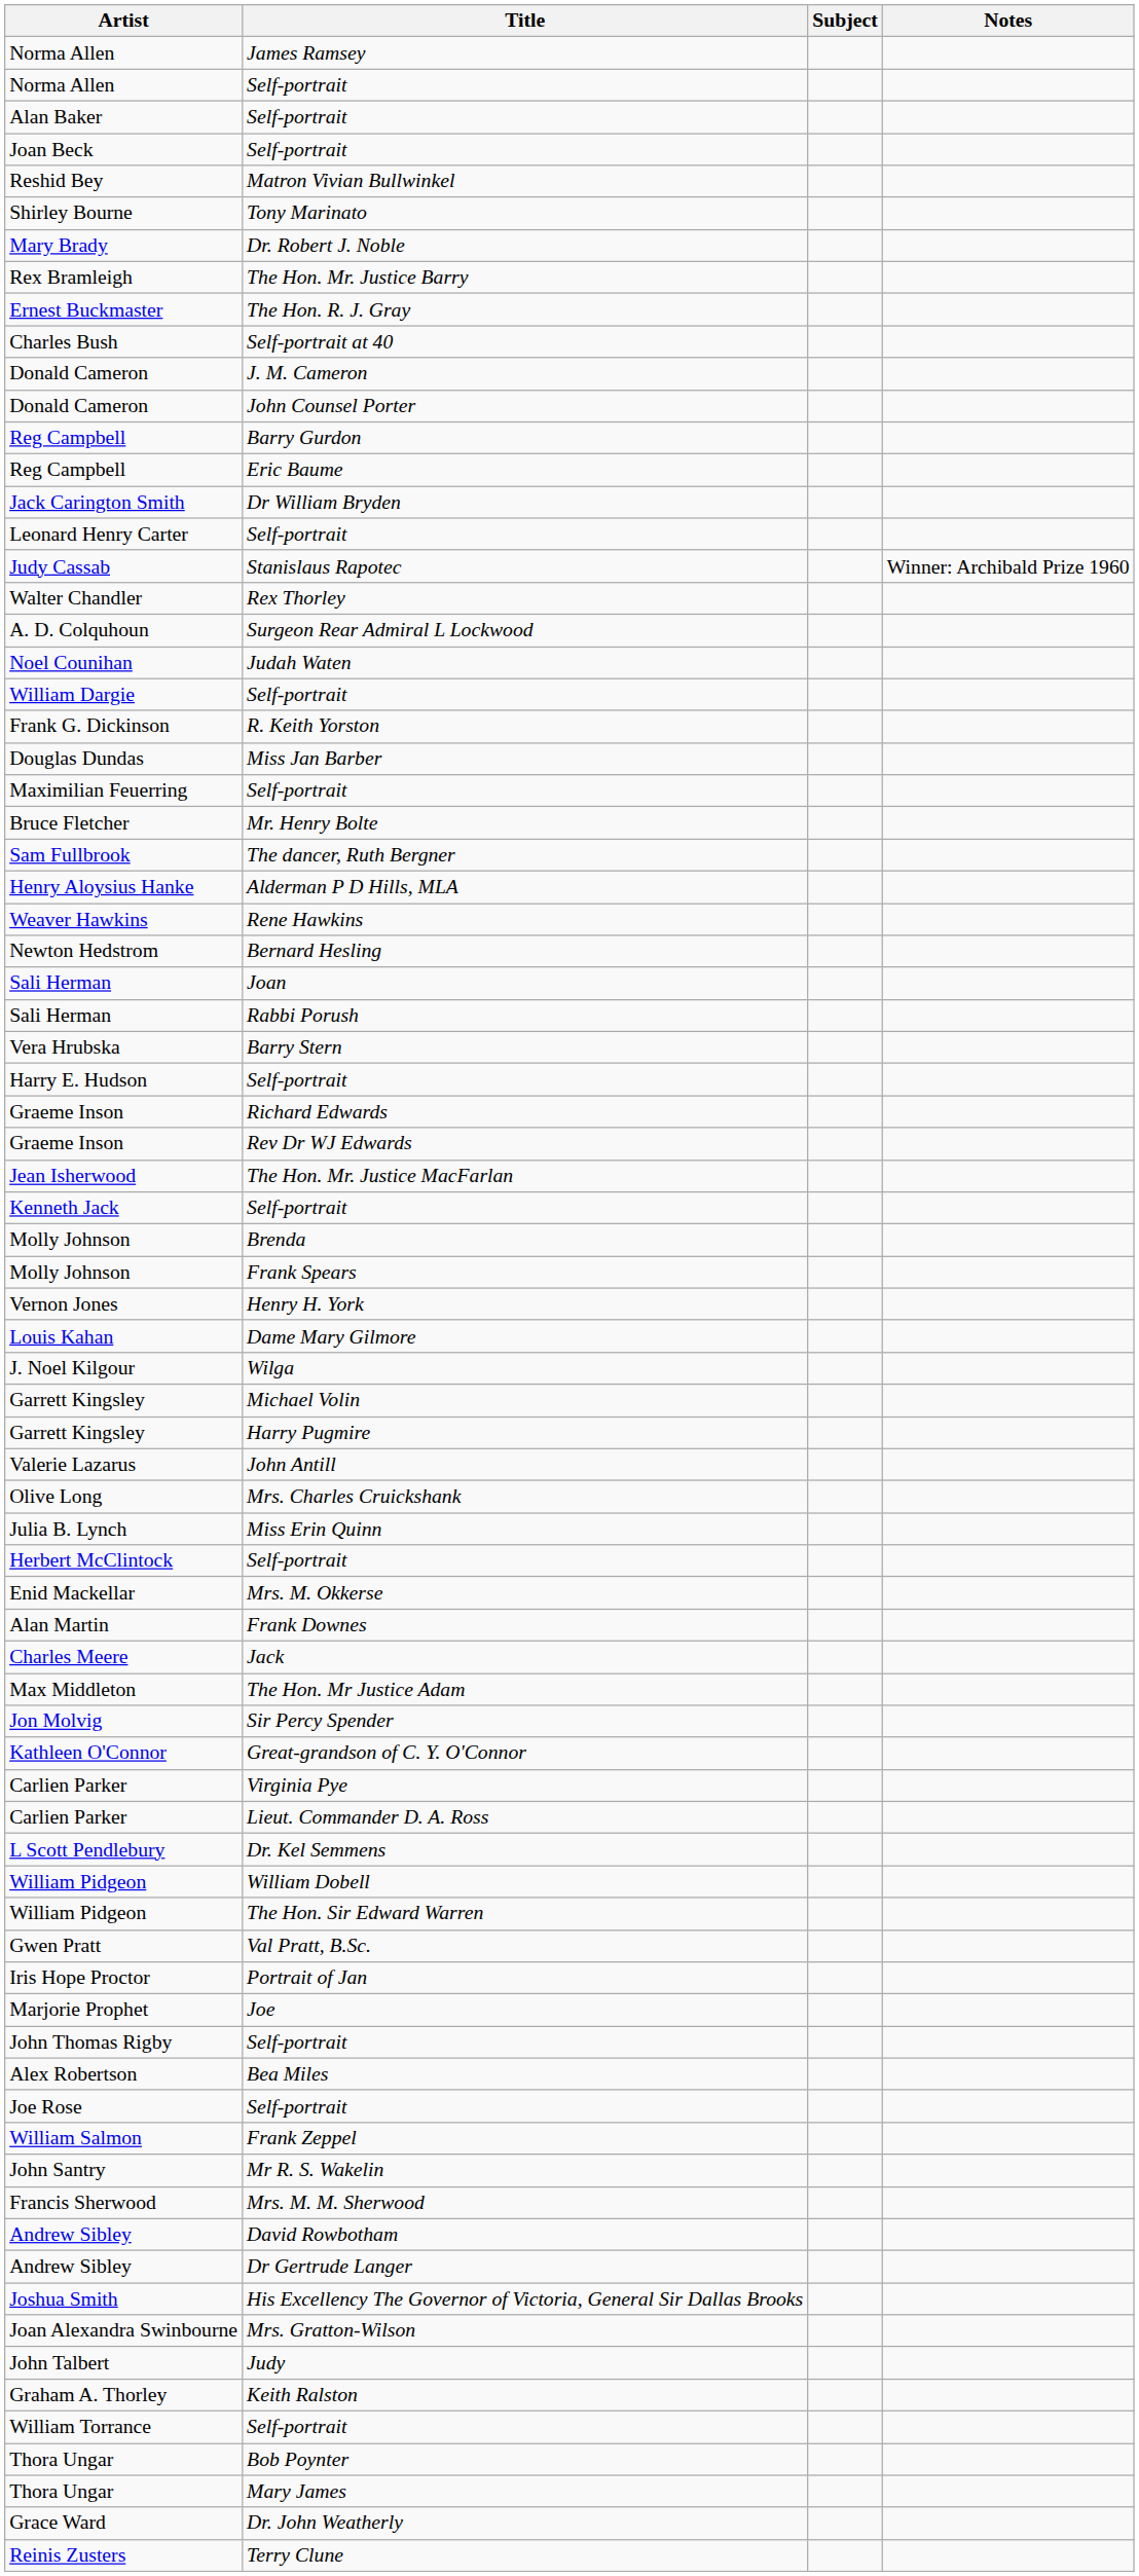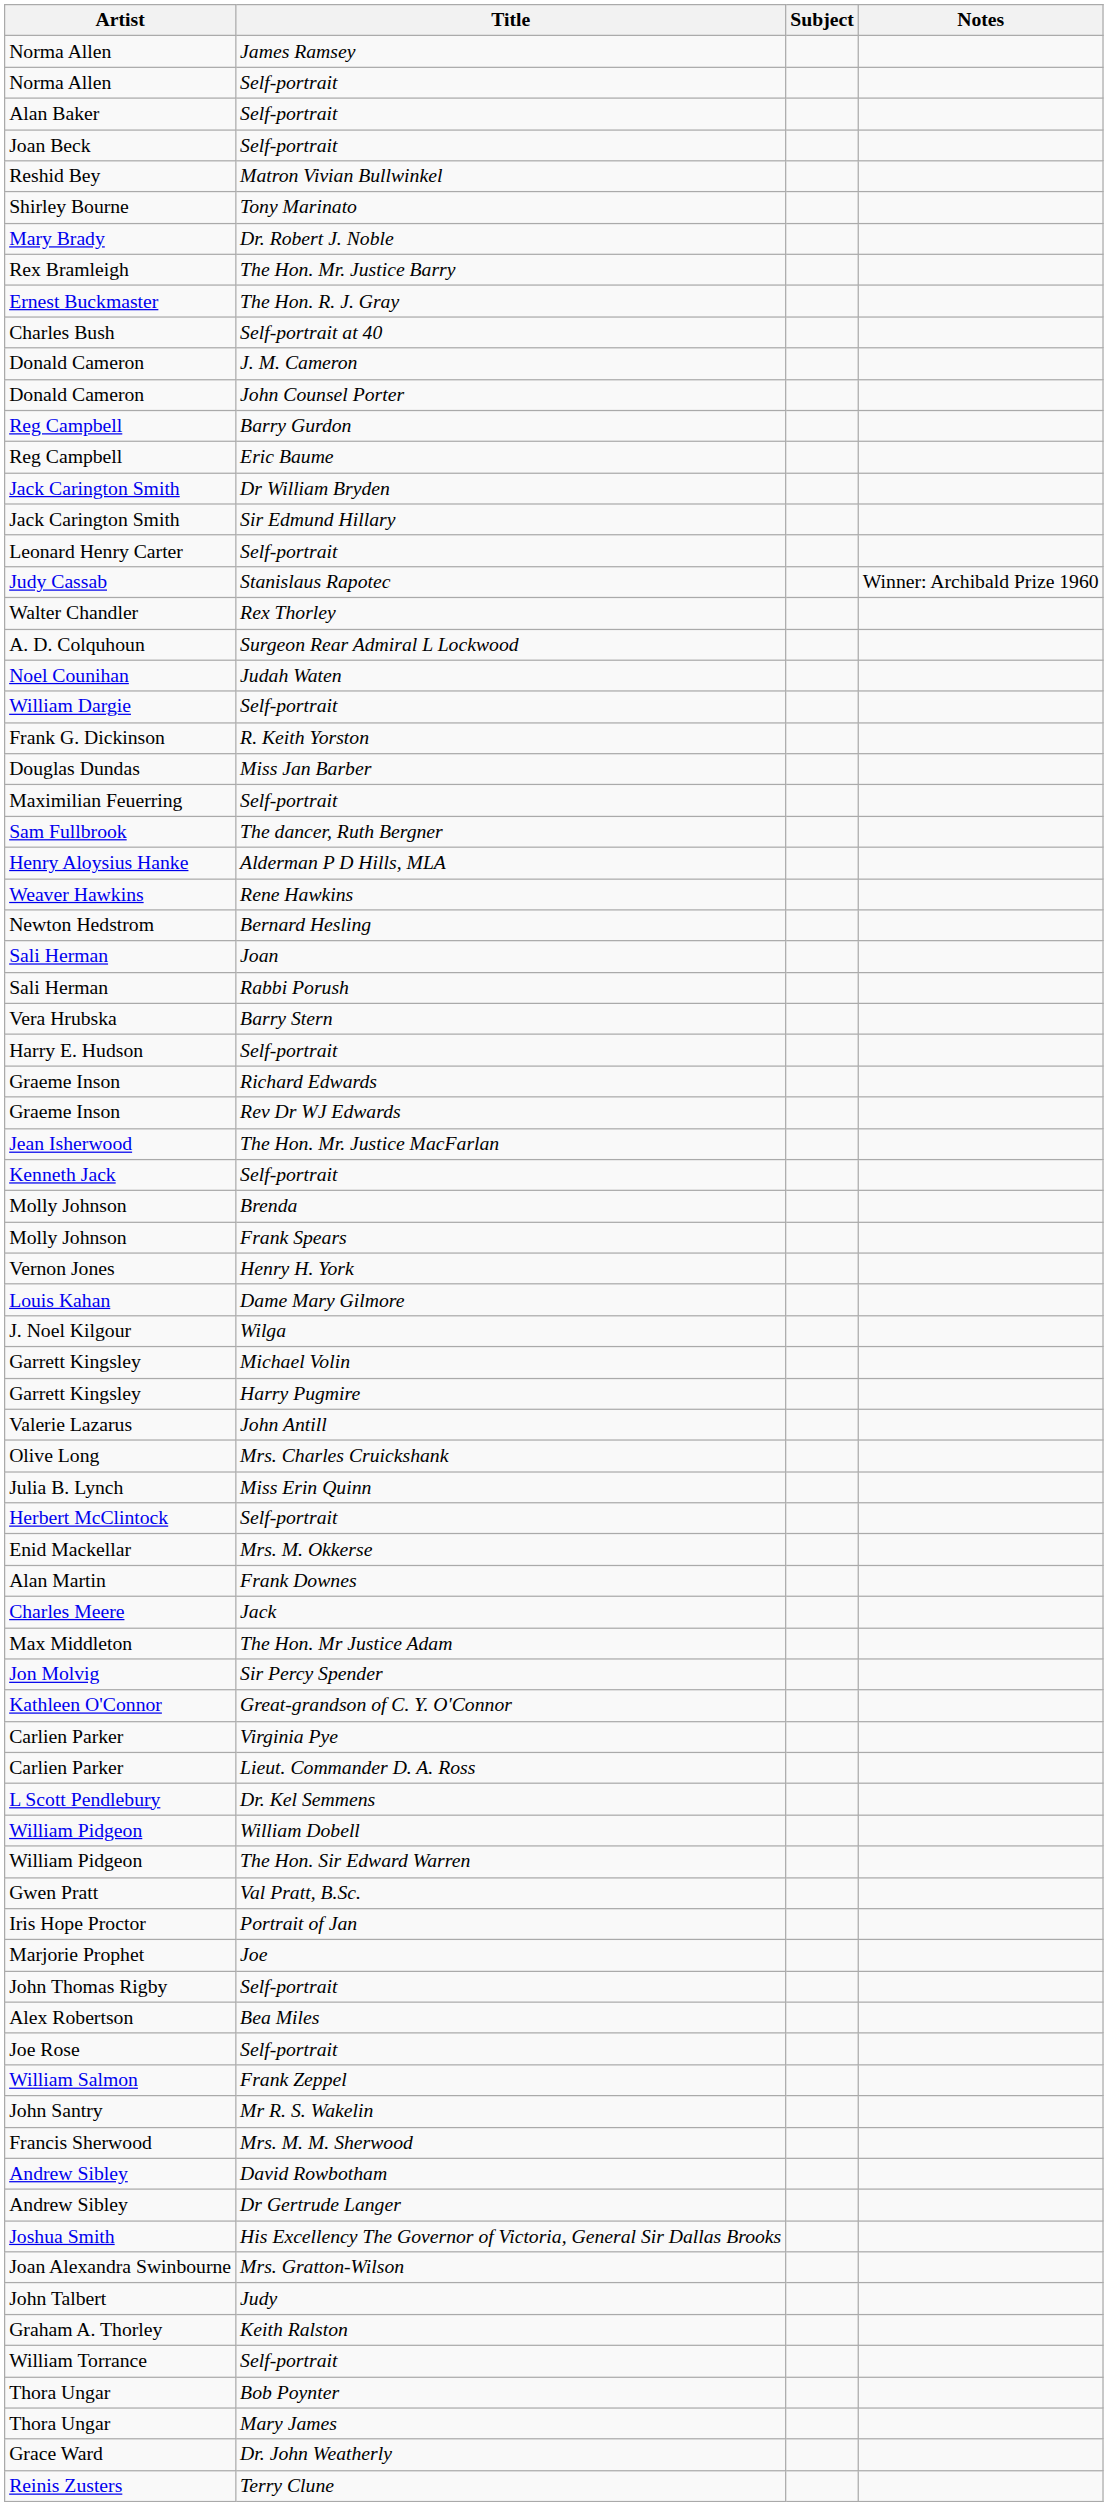+ row: Jack Carington Smith | Sir Edmund Hillary
- row: Bruce Fletcher | Mr. Henry Bolte
